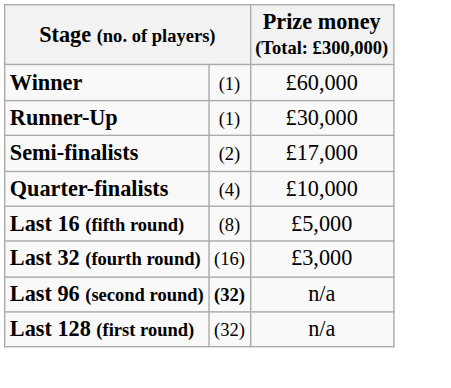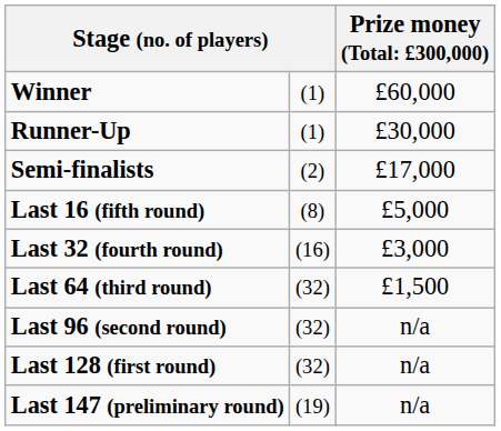- row: Quarter-finalists | (4) | £10,000
+ row: Last 64 (third round) | (32) | £1,500
Last 96 (second round) | column 2: bold -> normal
+ row: Last 147 (preliminary round) | (19) | n/a
